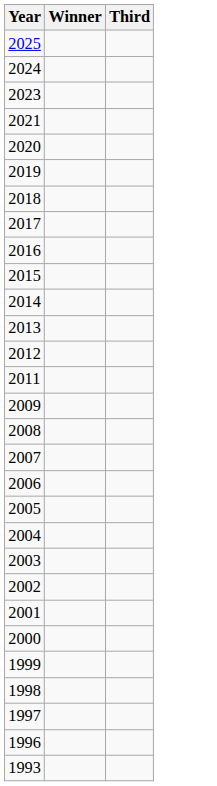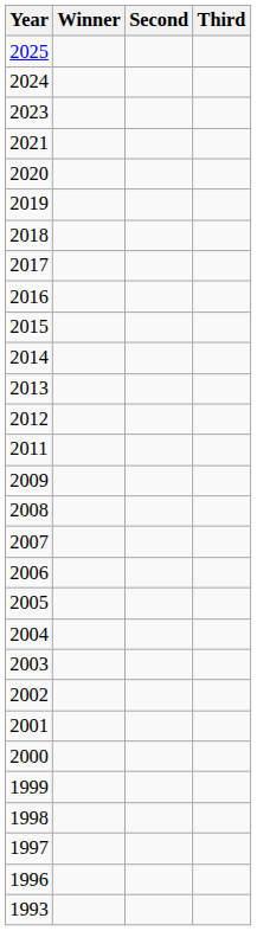+ column: Second
